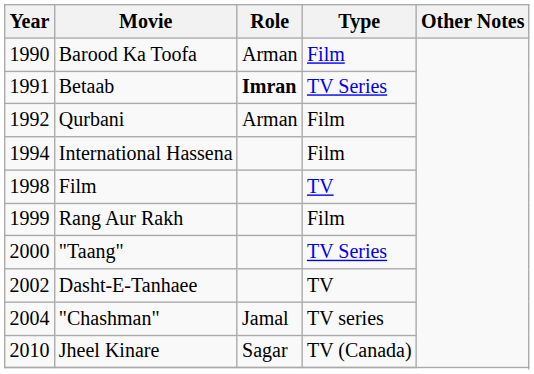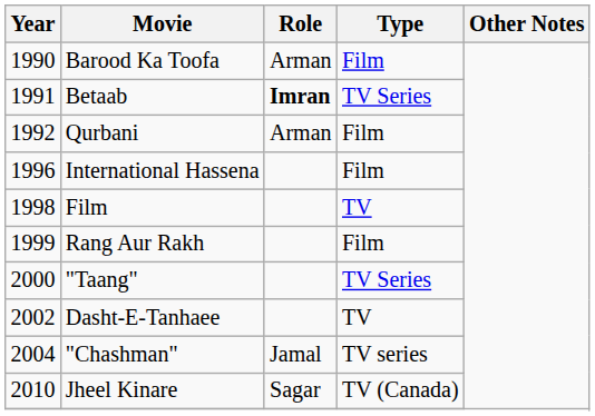International Hassena | Year: 1994 -> 1996
